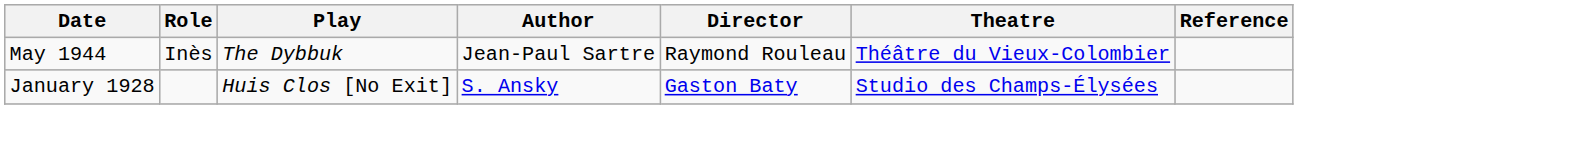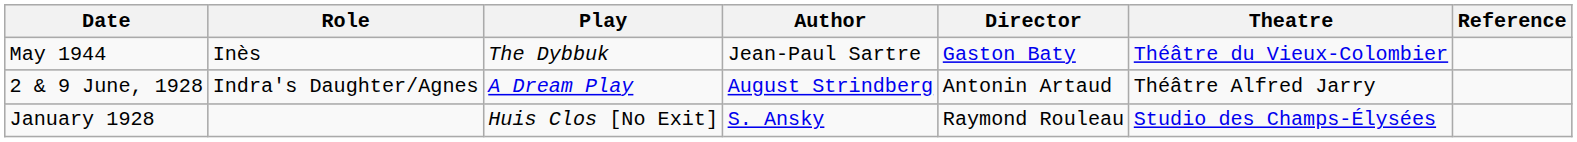May 1944 | Director: Raymond Rouleau -> Gaston Baty
+ row: 2 & 9 June, 1928 | Indra's Daughter/Agnes | A Dream Play | August Strindberg | Antonin Artaud | Théâtre Alfred Jarry
January 1928 | Director: Gaston Baty -> Raymond Rouleau
